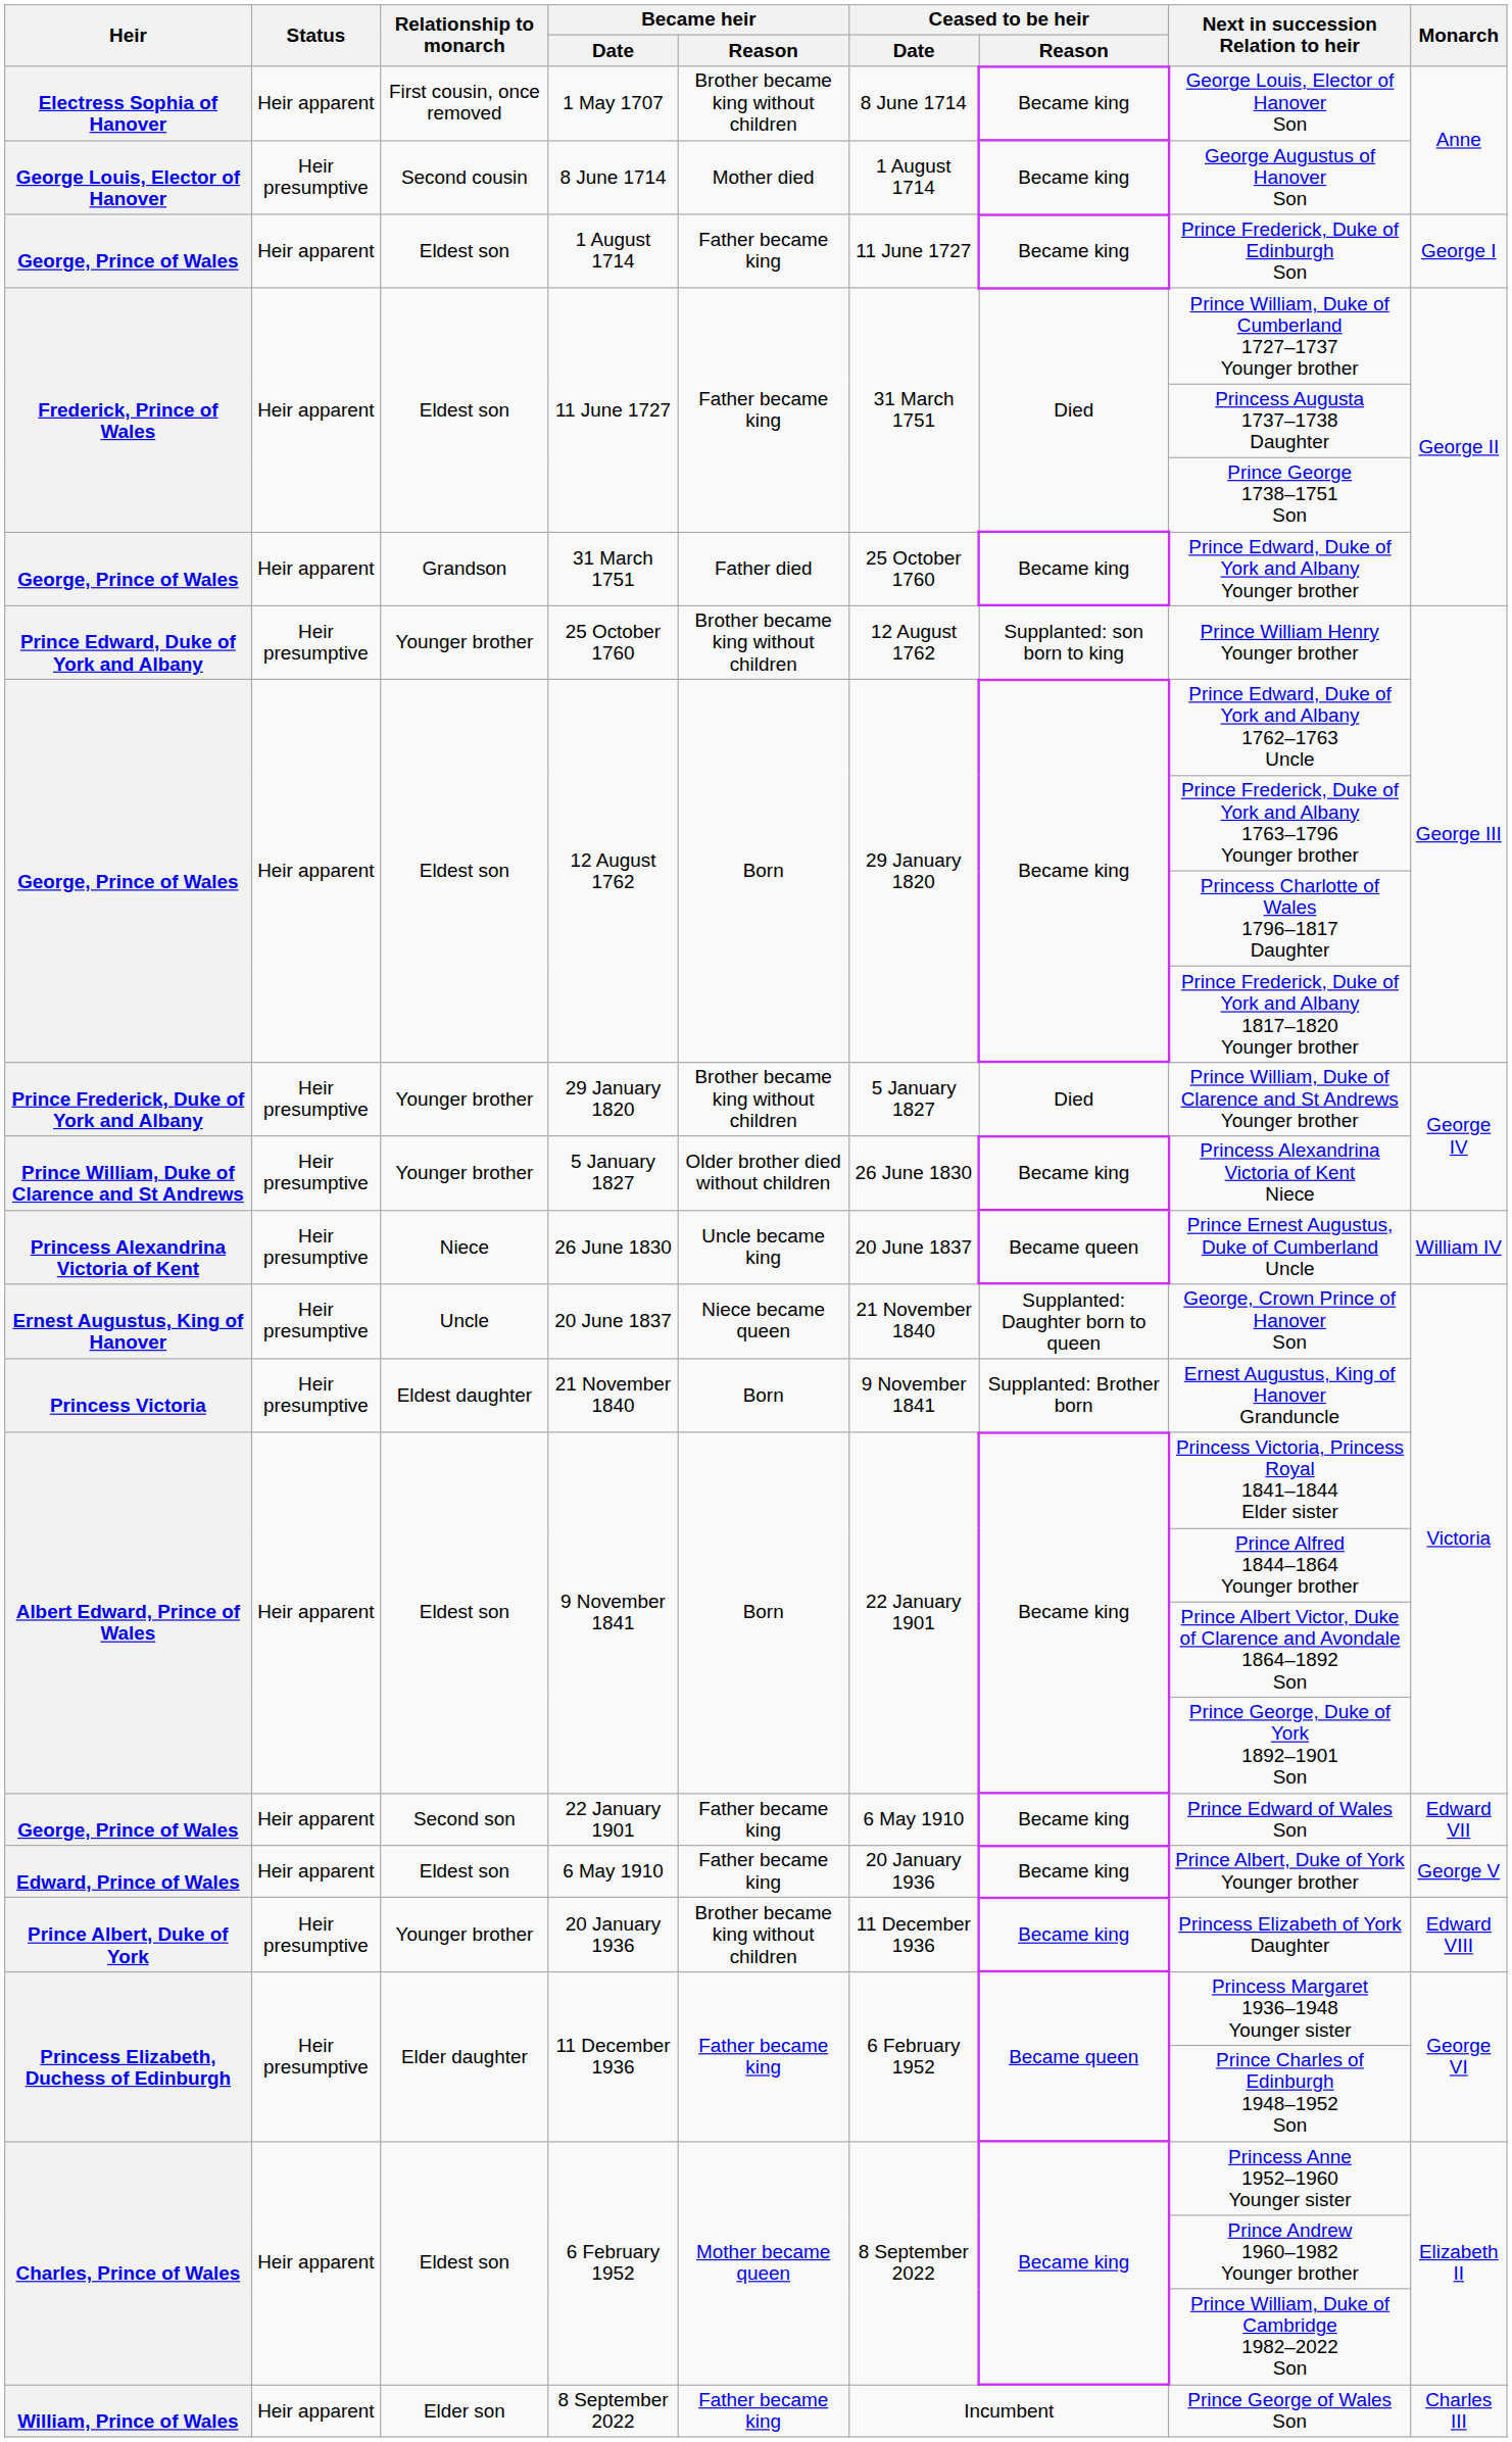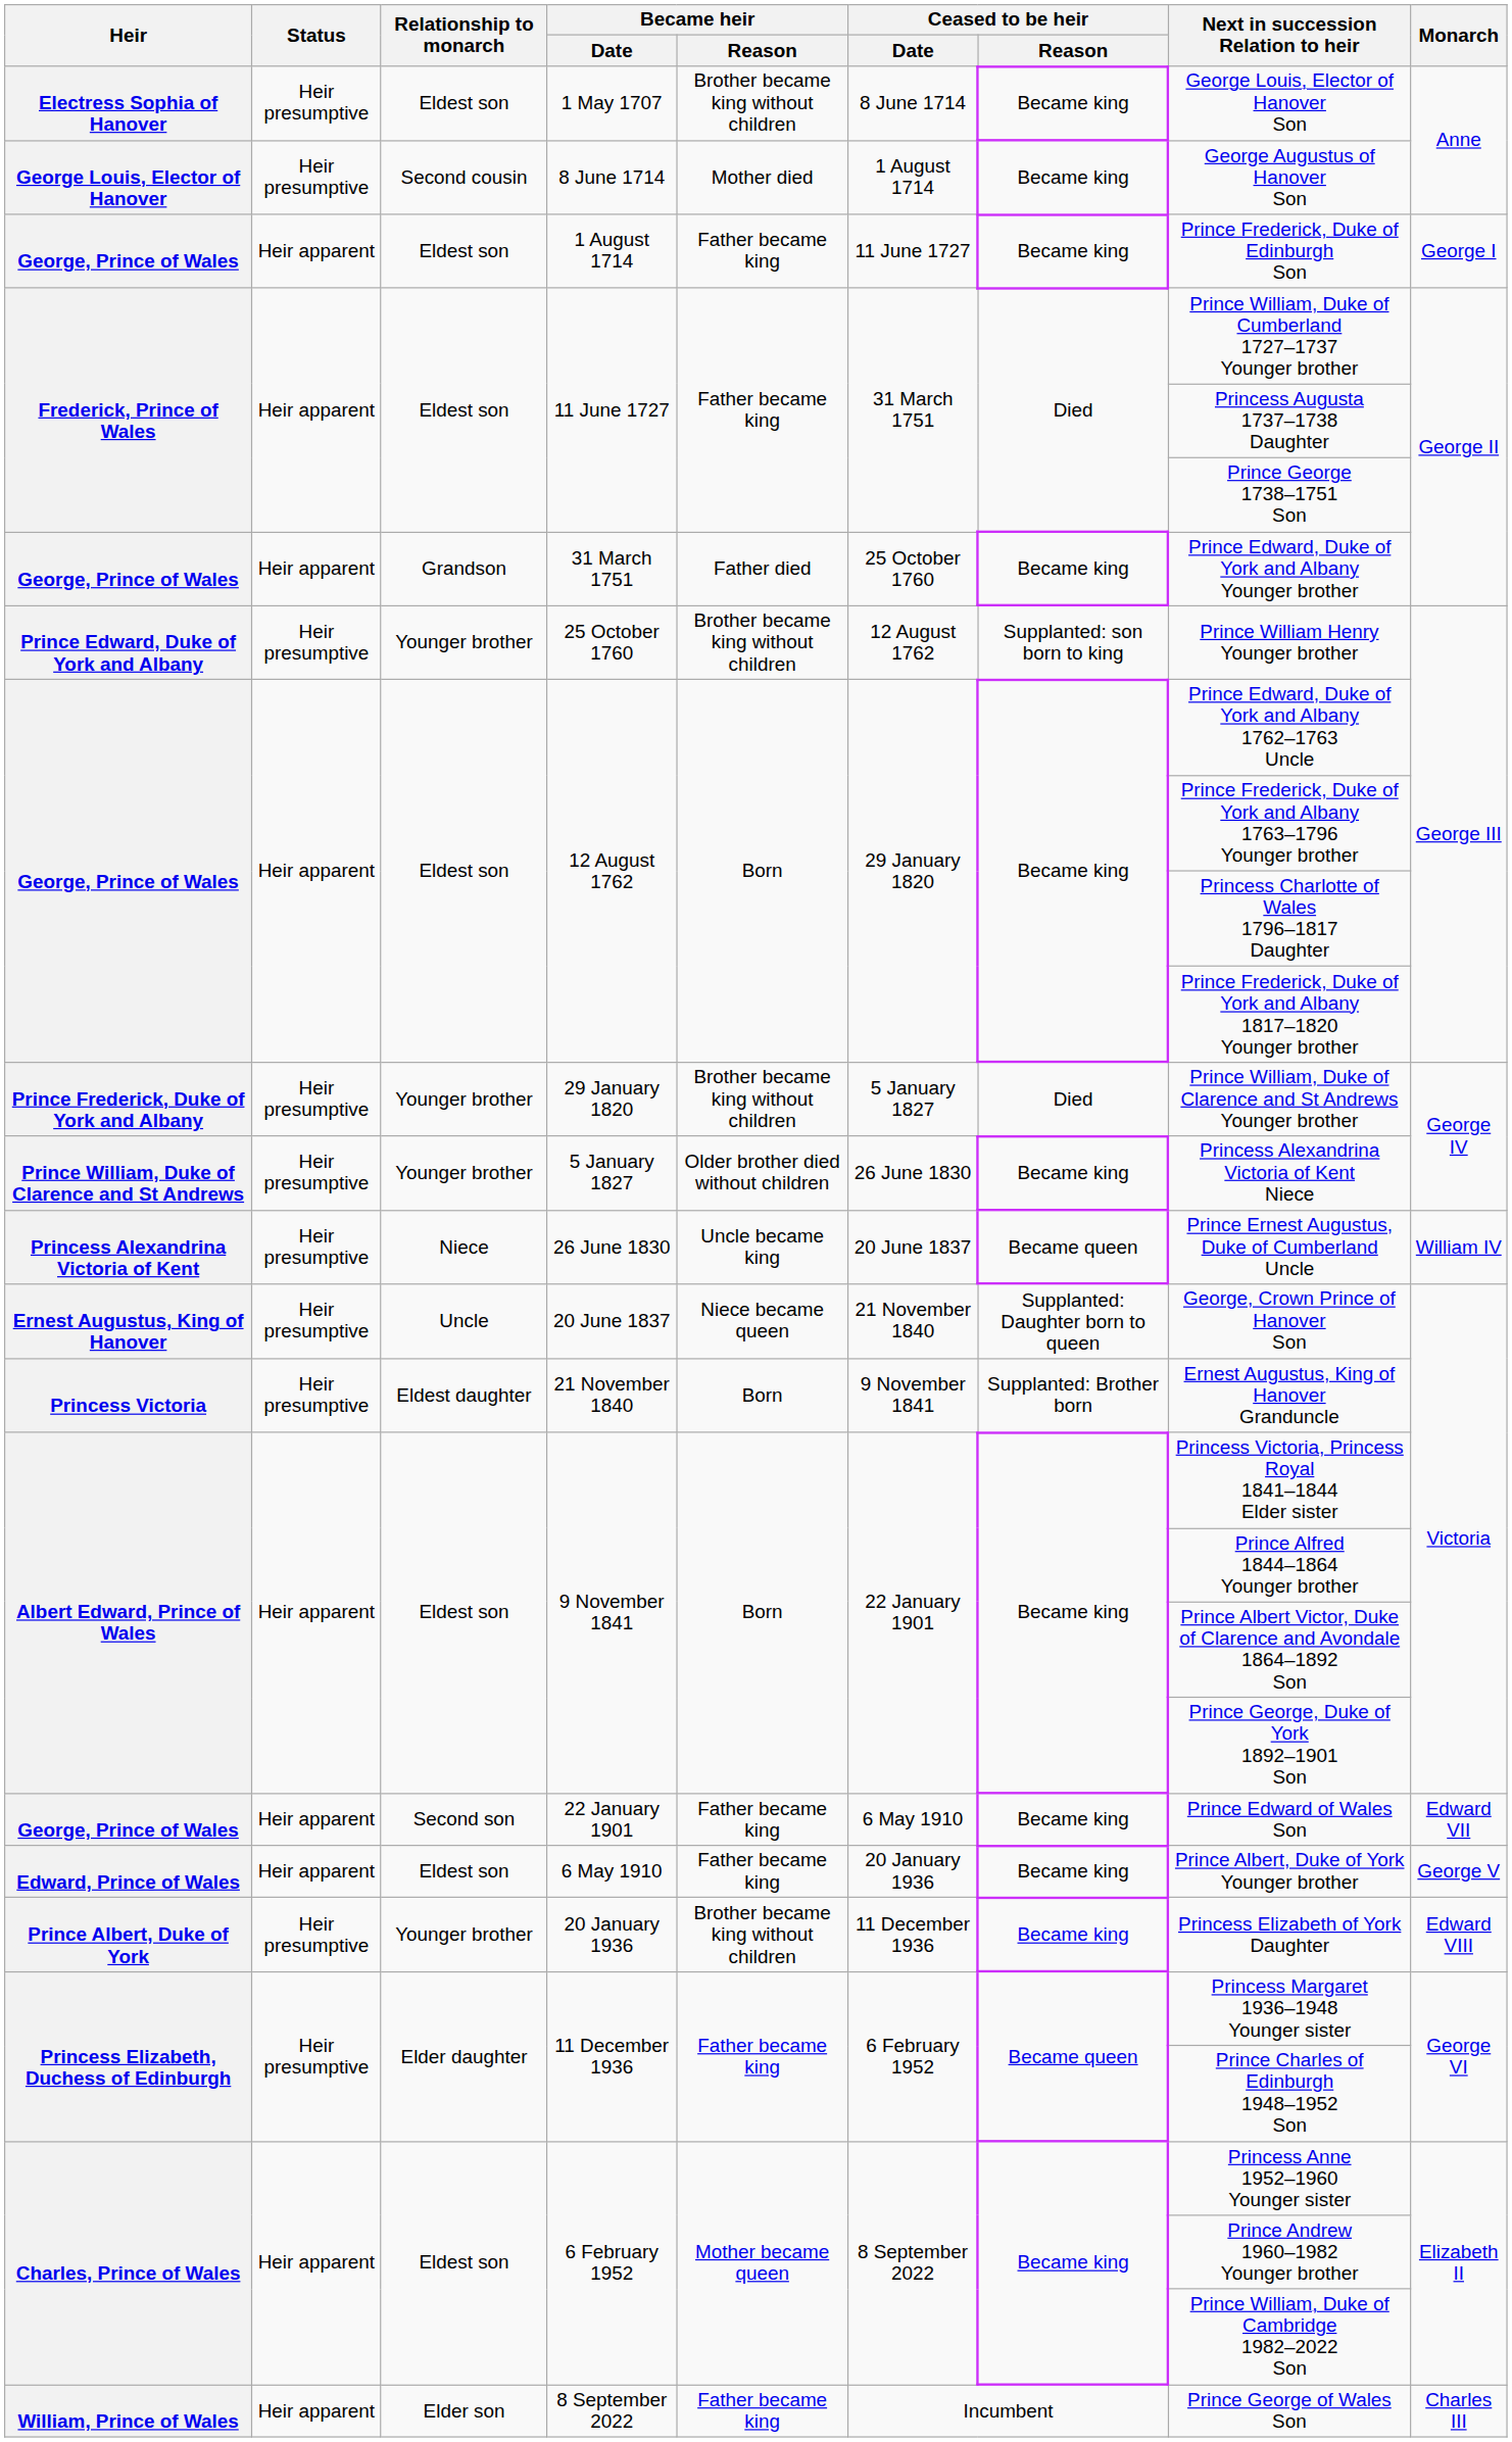1 May 1707 | Status: Heir apparent -> Heir presumptive
1 May 1707 | Relationship to monarch: First cousin, once removed -> Eldest son
